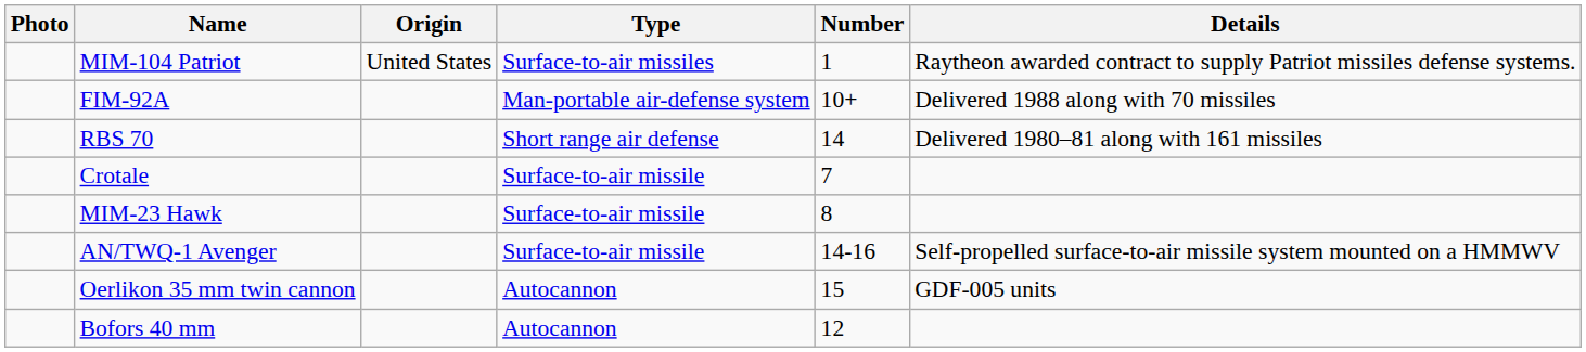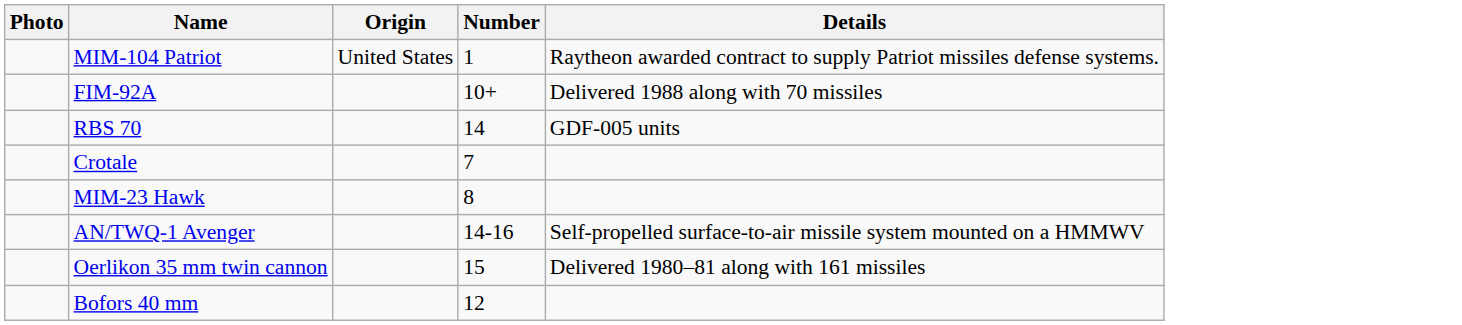- column: Type | Surface-to-air missiles | Man-portable air-defense system | Short range air defense | Surface-to-air missile | Surface-to-air missile | Surface-to-air missile | Autocannon | Autocannon
RBS 70 | Details: Delivered 1980–81 along with 161 missiles -> GDF-005 units
Oerlikon 35 mm twin cannon | Details: GDF-005 units -> Delivered 1980–81 along with 161 missiles
